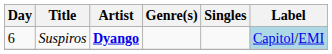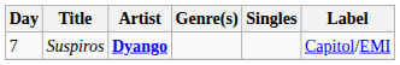Suspiros | Day: 6 -> 7
Suspiros | Label: lightblue background -> no background
